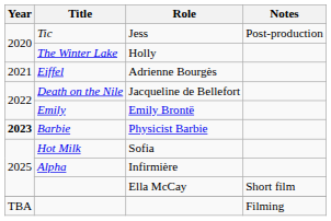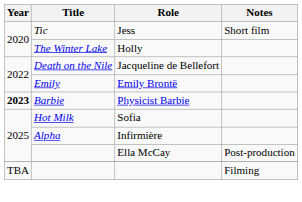Jess | Notes: Post-production -> Short film
- row: 2021 | Eiffel | Adrienne Bourgès
Ella McCay | Notes: Short film -> Post-production
